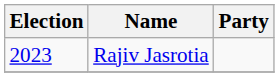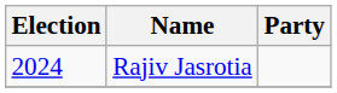Rajiv Jasrotia | Election: 2023 -> 2024
